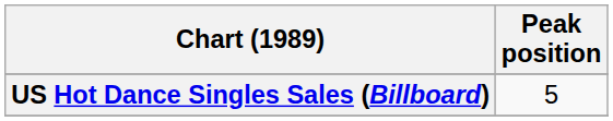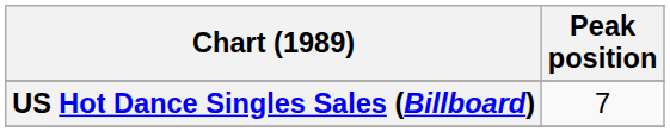US Hot Dance Singles Sales (Billboard) | Peak position: 5 -> 7
